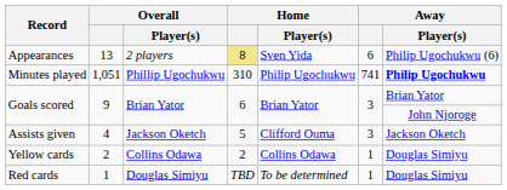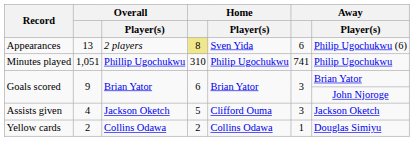Minutes played | Away / Player(s): bold -> normal
- row: Red cards | 1 | Douglas Simiyu | TBD | To be determined | 1 | Douglas Simiyu
